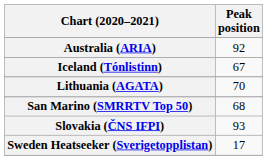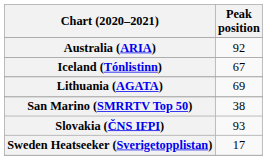Lithuania (AGATA) | Peak position: 70 -> 69
San Marino (SMRRTV Top 50) | Peak position: 68 -> 38
